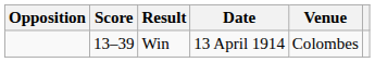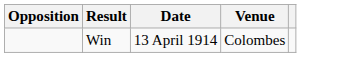- column: Score | 13–39
